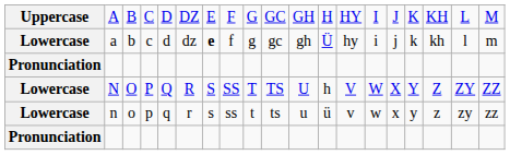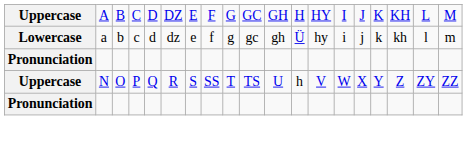a | column 7: bold -> normal
N | column 1: Lowercase -> Uppercase
- row: Lowercase | n | o | p | q | r | s | ss | t | ts | u | ü | v | w | x | y | z | zy | zz
